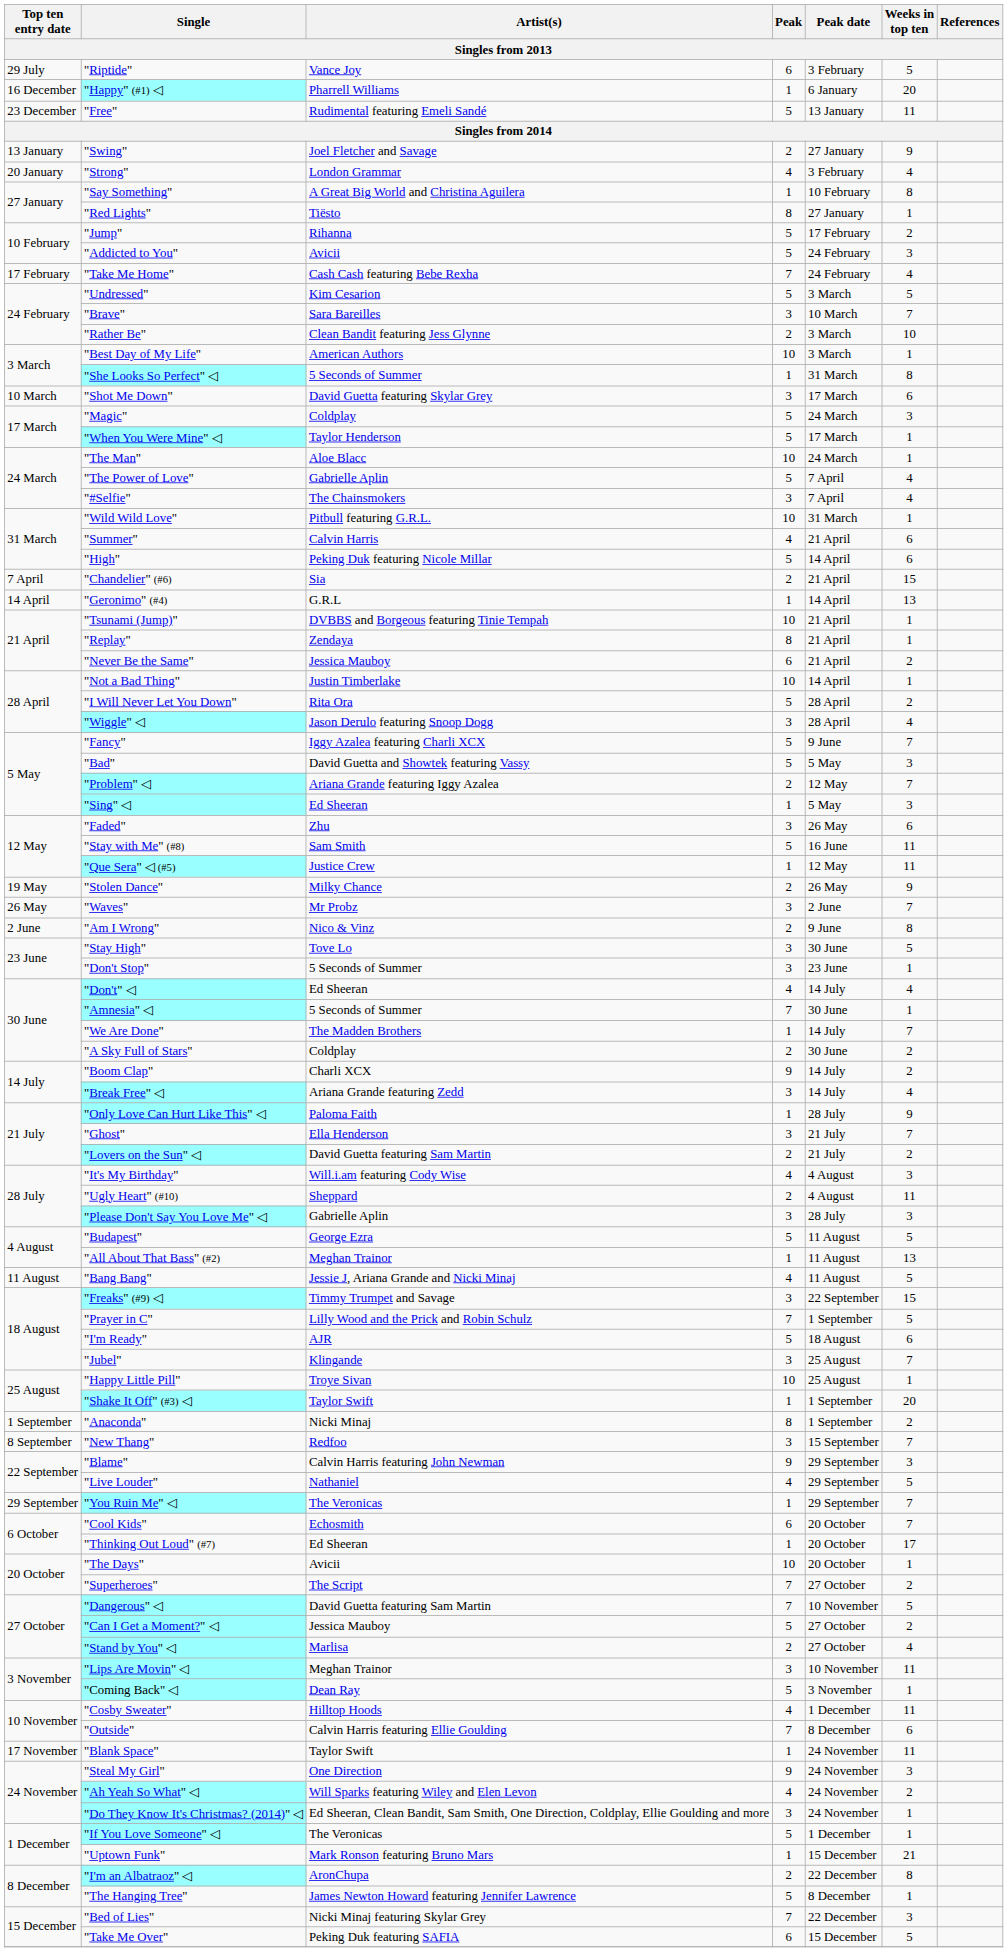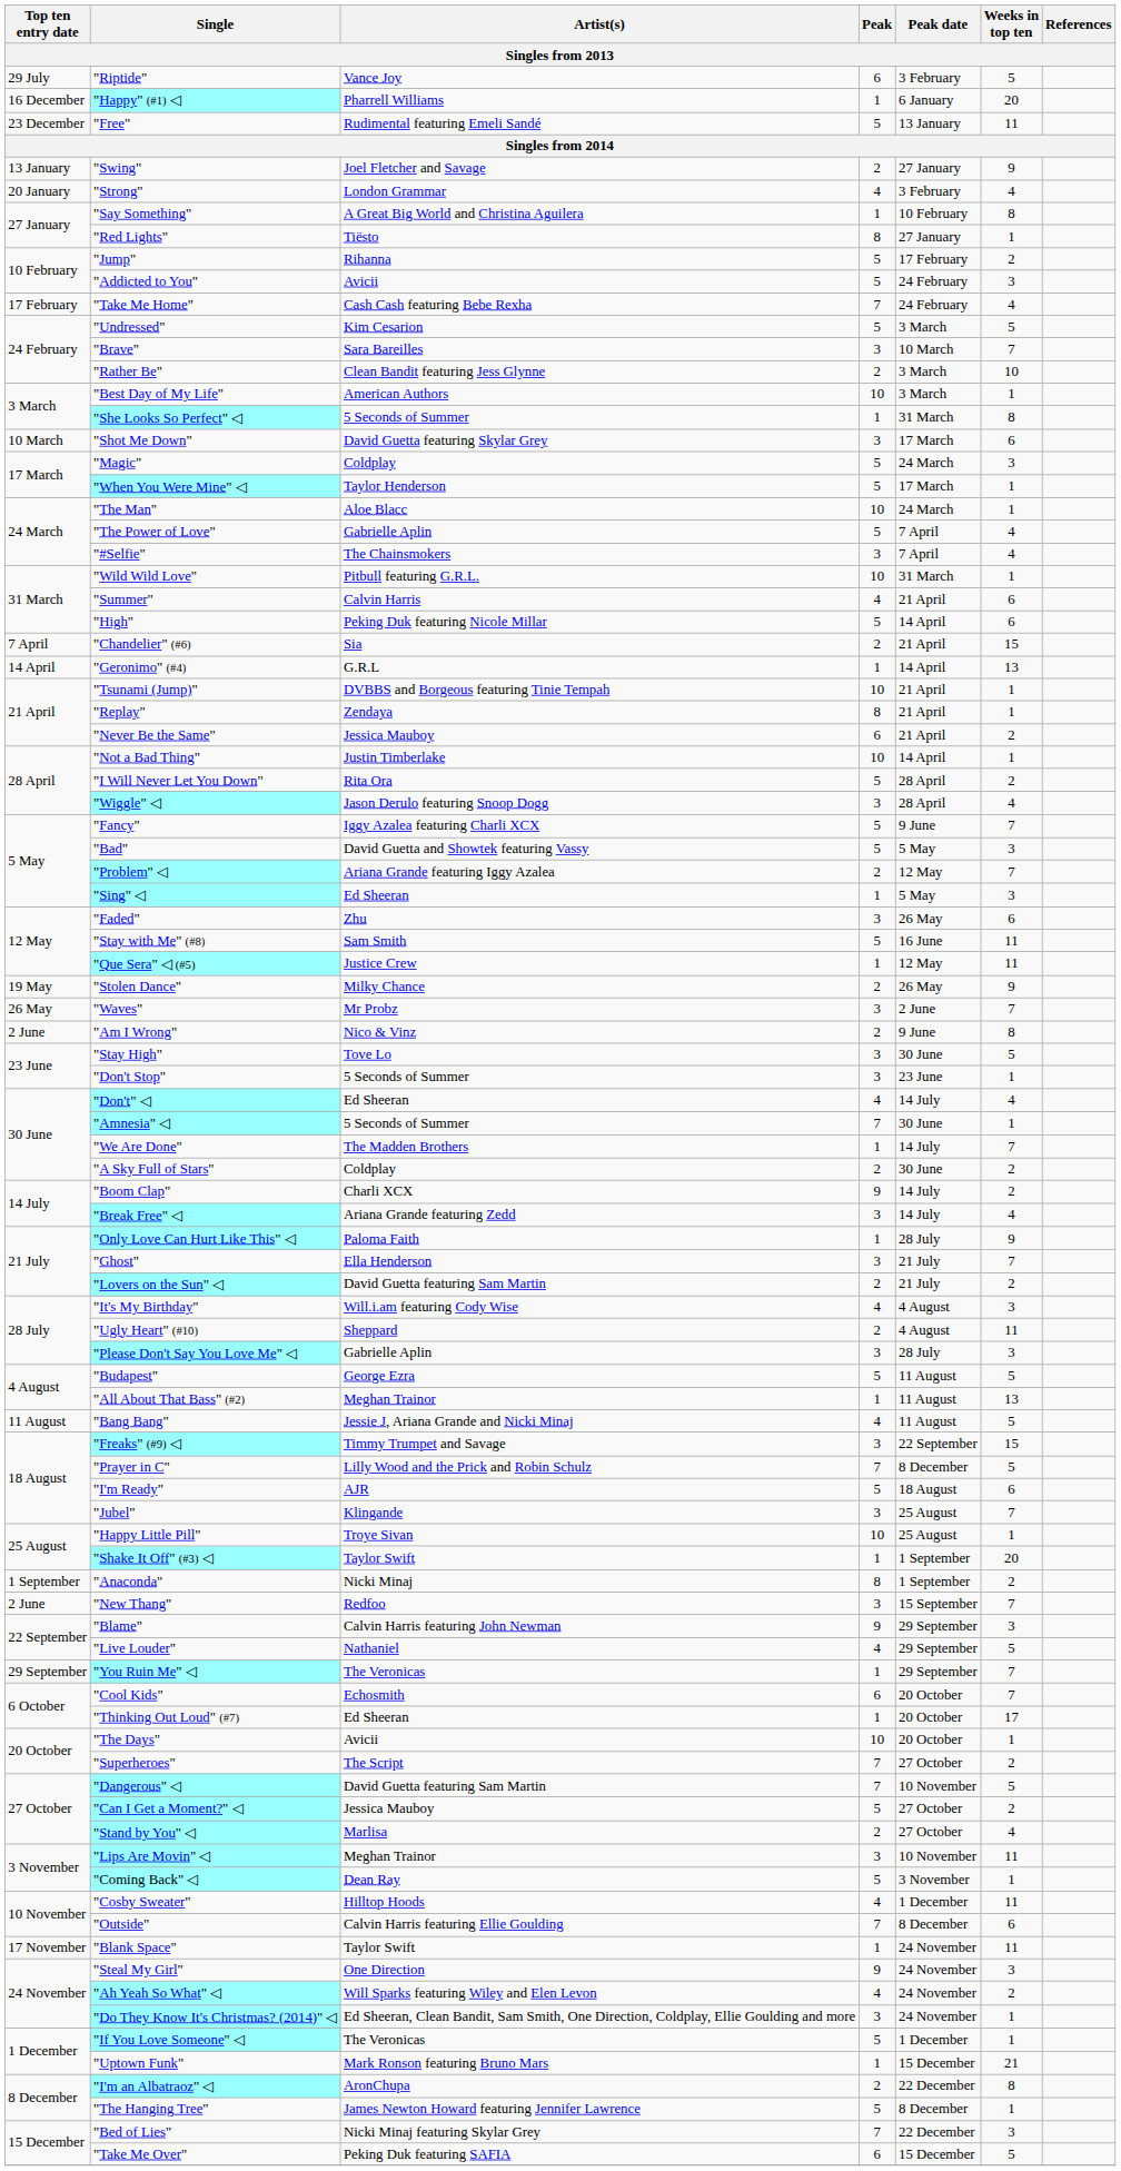"Prayer in C" | Peak date: 1 September -> 8 December
"New Thang" | Top ten entry date: 8 September -> 2 June
